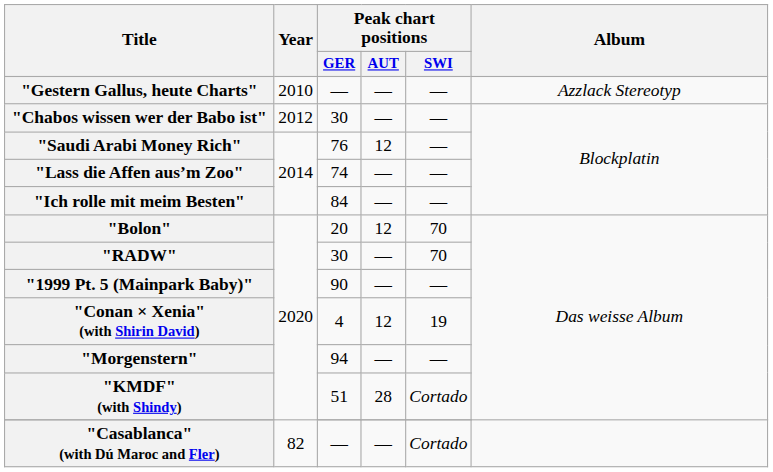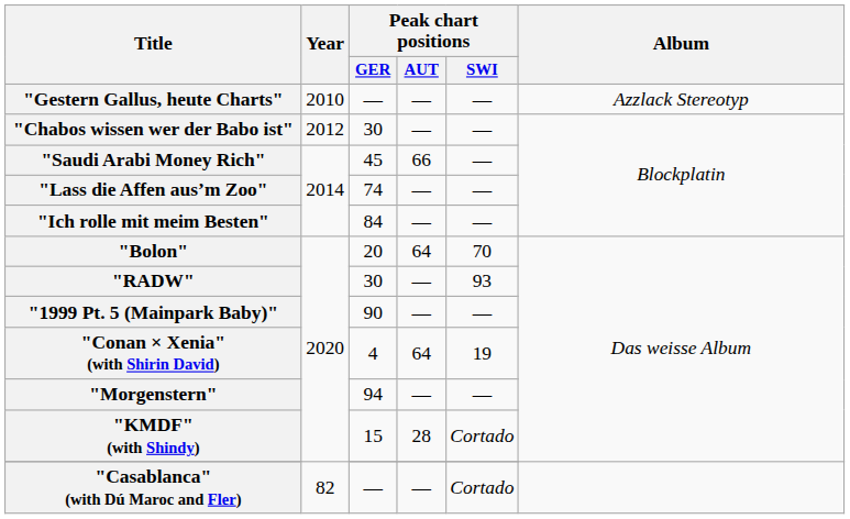"Saudi Arabi Money Rich" | Peak chart positions / GER: 76 -> 45
"Saudi Arabi Money Rich" | Peak chart positions / AUT: 12 -> 66
"Bolon" | Peak chart positions / AUT: 12 -> 64
"RADW" | Peak chart positions / SWI: 70 -> 93
"Conan × Xenia" (with Shirin David) | Peak chart positions / AUT: 12 -> 64
"KMDF" (with Shindy) | Peak chart positions / GER: 51 -> 15
